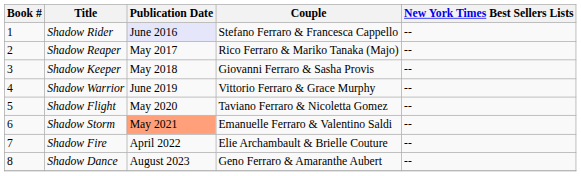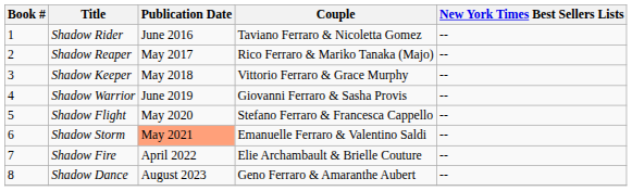Shadow Rider | Publication Date: lavender background -> no background
Shadow Rider | Couple: Stefano Ferraro & Francesca Cappello -> Taviano Ferraro & Nicoletta Gomez
Shadow Keeper | Couple: Giovanni Ferraro & Sasha Provis -> Vittorio Ferraro & Grace Murphy
Shadow Warrior | Couple: Vittorio Ferraro & Grace Murphy -> Giovanni Ferraro & Sasha Provis
Shadow Flight | Couple: Taviano Ferraro & Nicoletta Gomez -> Stefano Ferraro & Francesca Cappello
